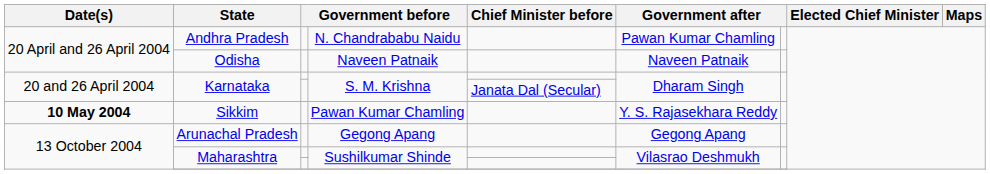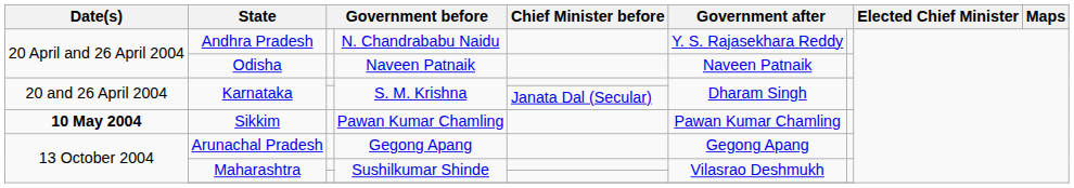Andhra Pradesh | column 6: Pawan Kumar Chamling -> Y. S. Rajasekhara Reddy
Sikkim | column 6: Y. S. Rajasekhara Reddy -> Pawan Kumar Chamling
